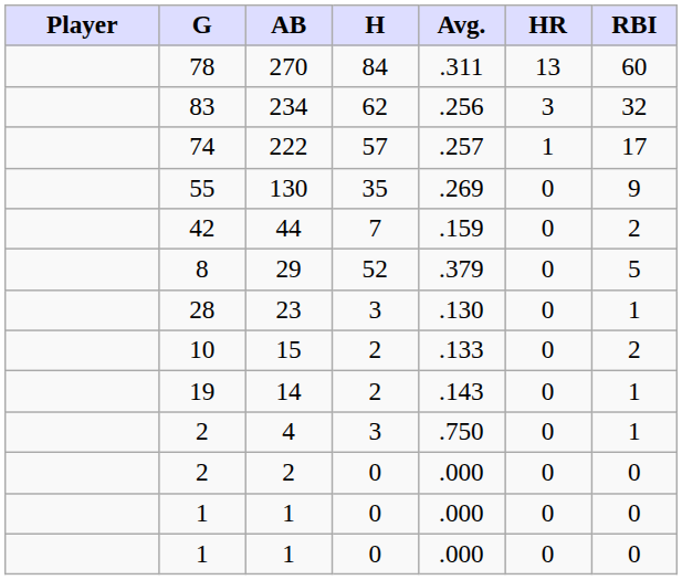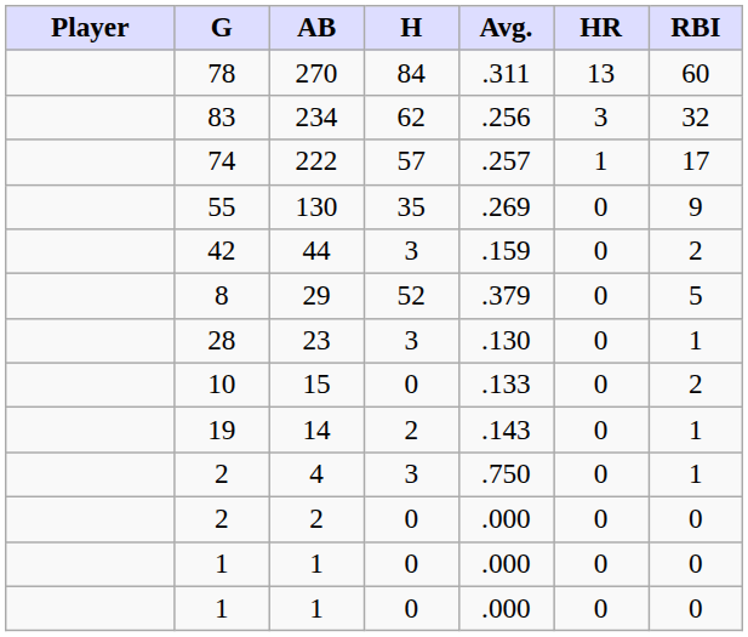44 | H: 7 -> 3
15 | H: 2 -> 0
